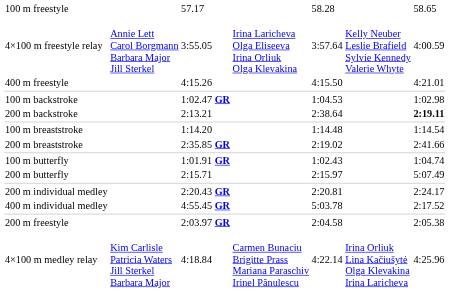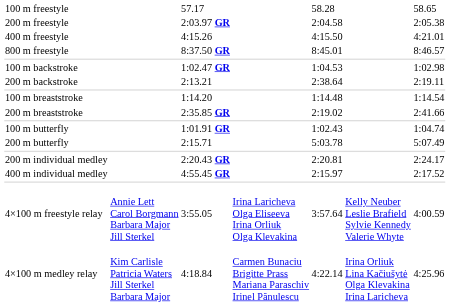rows swapped: 200 m freestyle <-> 4×100 m freestyle relay
+ row: 800 m freestyle | 8:37.50 GR | 8:45.01 | 8:46.57
200 m backstroke | column 7: bold -> normal
200 m butterfly | column 5: 2:15.97 -> 5:03.78
400 m individual medley | column 5: 5:03.78 -> 2:15.97
